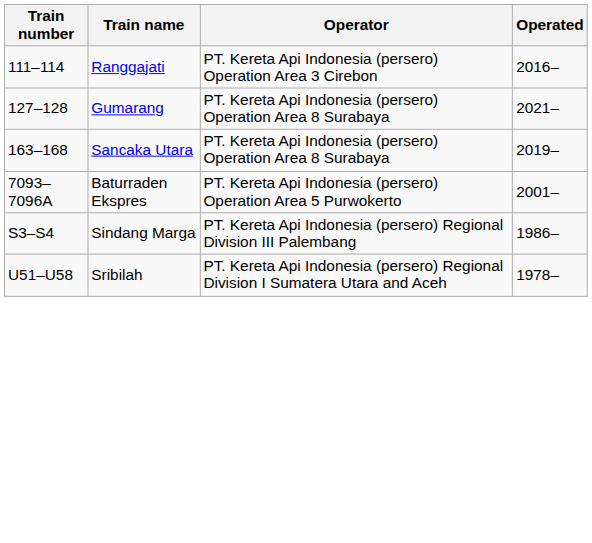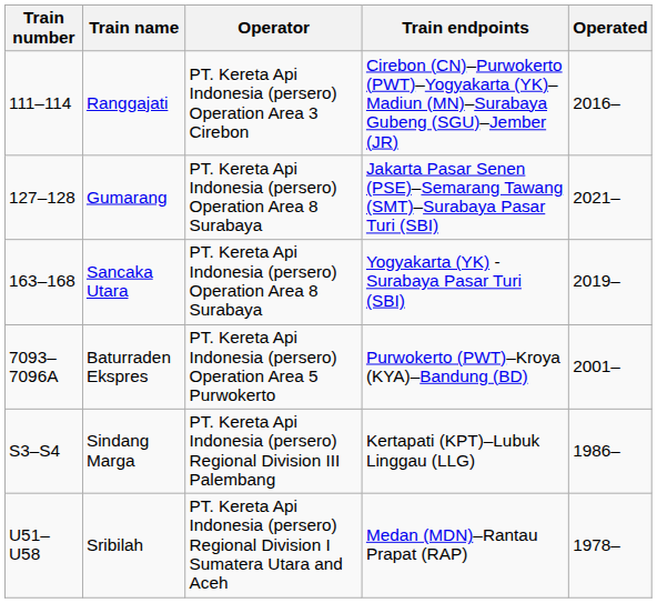+ column: Train endpoints | Cirebon (CN)–Purwokerto (PWT)–Yogyakarta (YK)–Madiun (MN)–Surabaya Gubeng (SGU)–Jember (JR) | Jakarta Pasar Senen (PSE)–Semarang Tawang (SMT)–Surabaya Pasar Turi (SBI) | Yogyakarta (YK) -Surabaya Pasar Turi (SBI) | Purwokerto (PWT)–Kroya (KYA)–Bandung (BD) | Kertapati (KPT)–Lubuk Linggau (LLG) | Medan (MDN)–Rantau Prapat (RAP)
